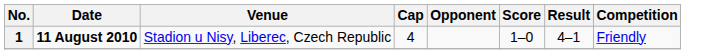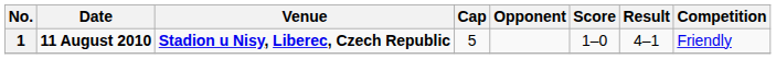1 | Venue: normal -> bold
1 | Cap: 4 -> 5
